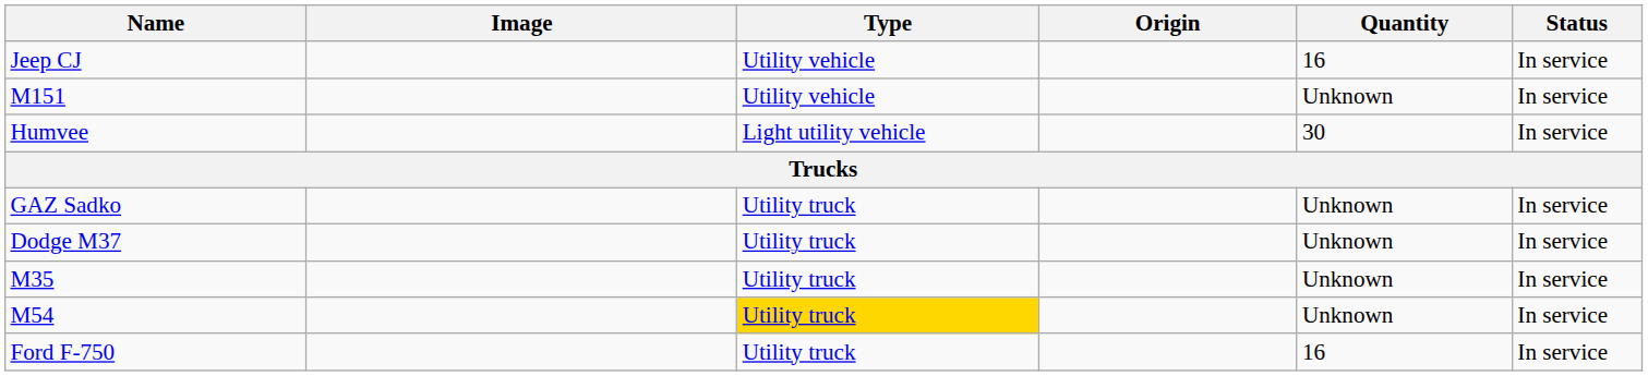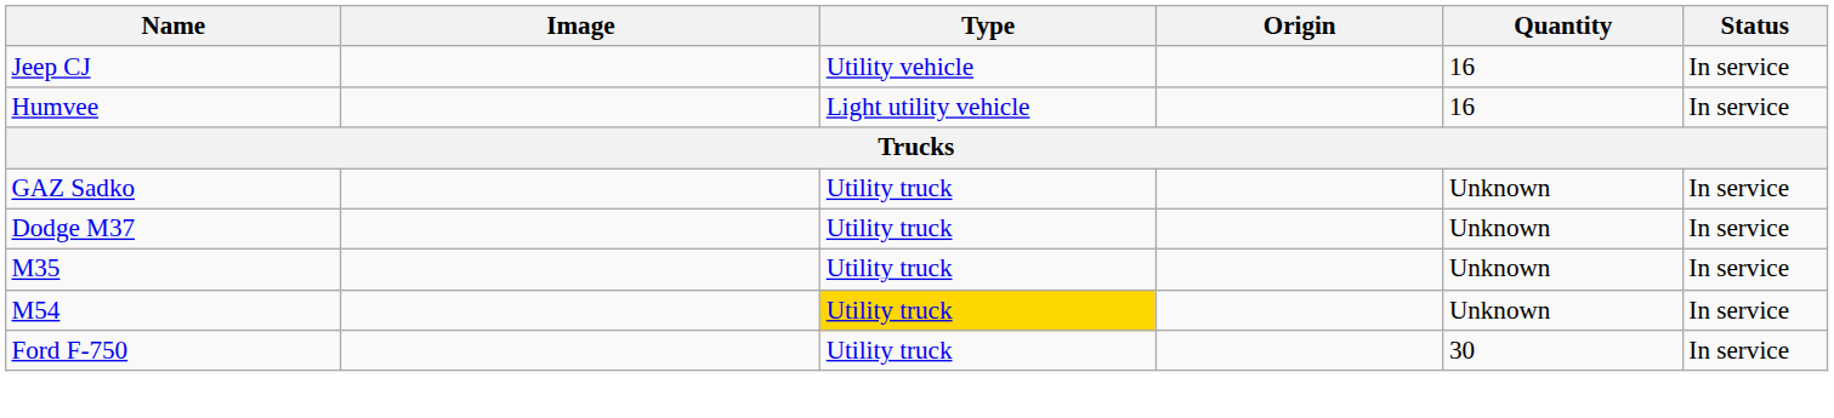- row: M151 | Utility vehicle | Unknown | In service
Humvee | Quantity: 30 -> 16
Ford F-750 | Quantity: 16 -> 30
